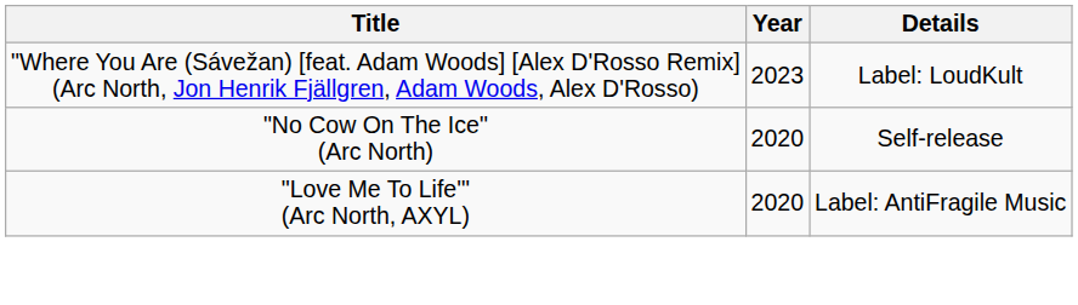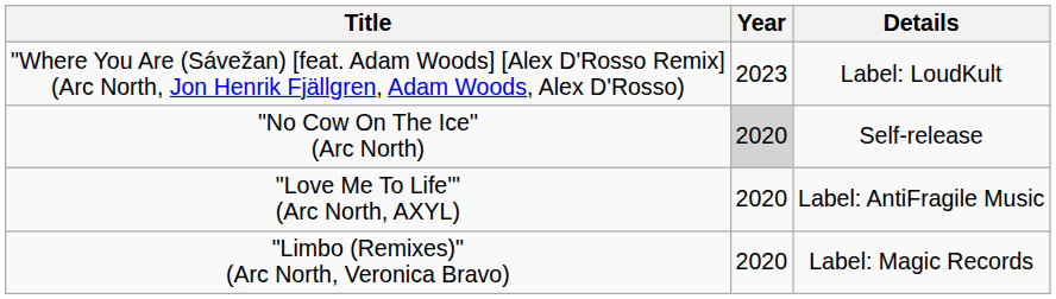"No Cow On The Ice" (Arc North) | Year: no background -> lightgrey background
+ row: "Limbo (Remixes)" (Arc North, Veronica Bravo) | 2020 | Label: Magic Records
